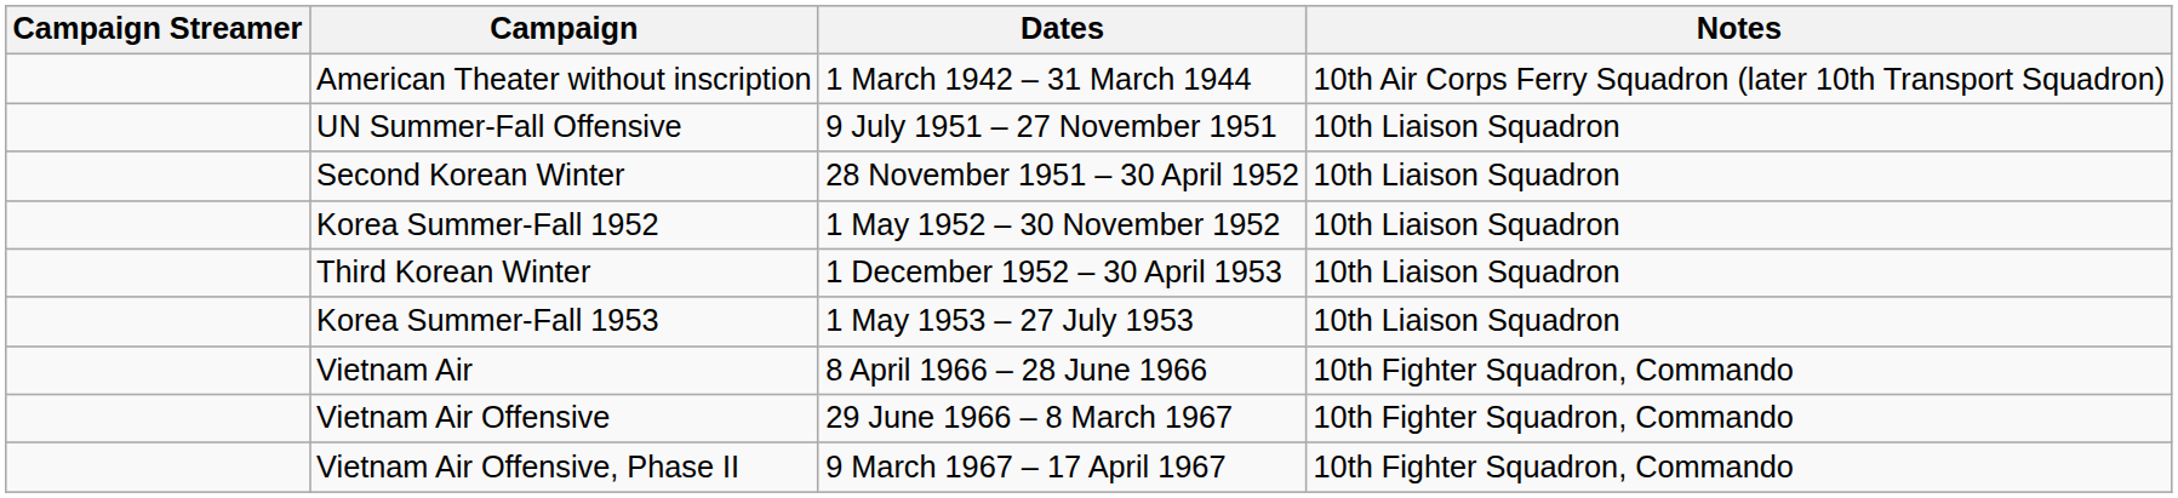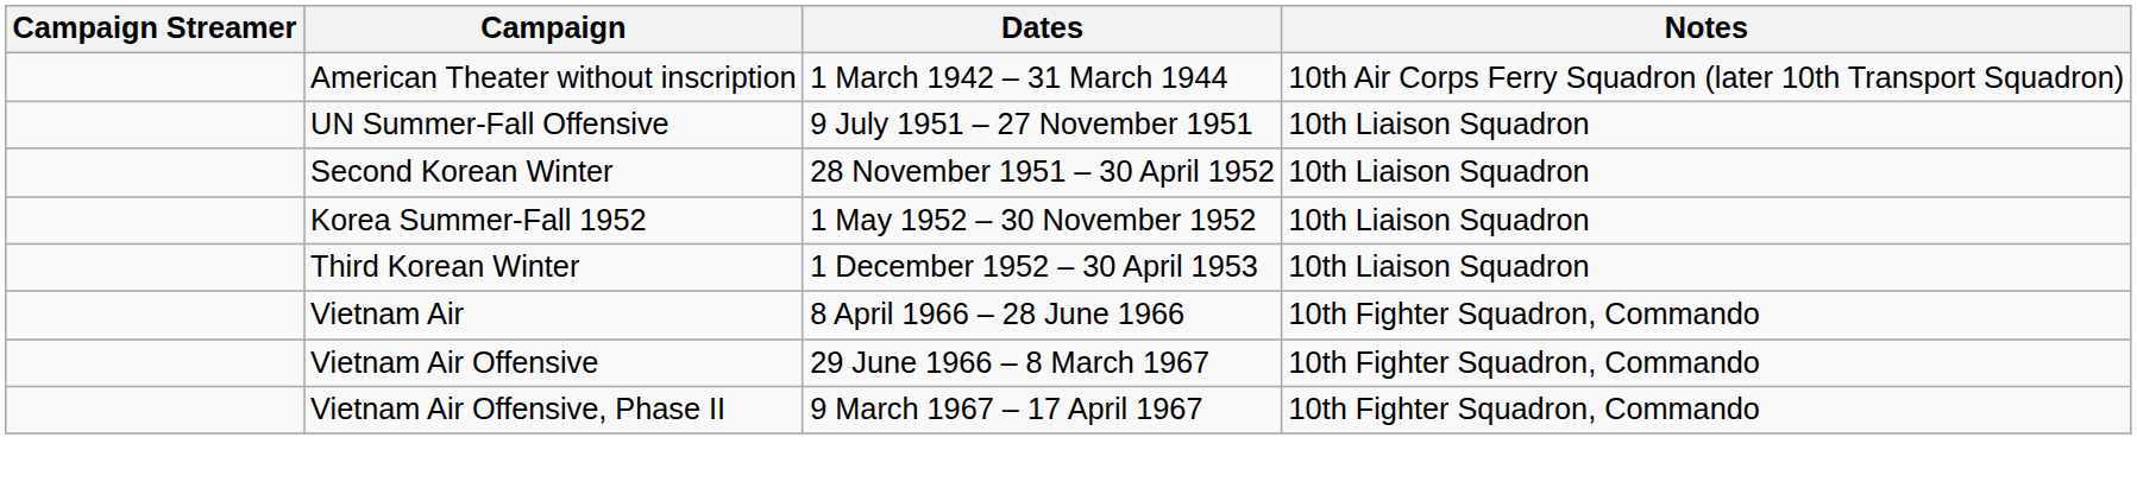- row: Korea Summer-Fall 1953 | 1 May 1953 – 27 July 1953 | 10th Liaison Squadron
